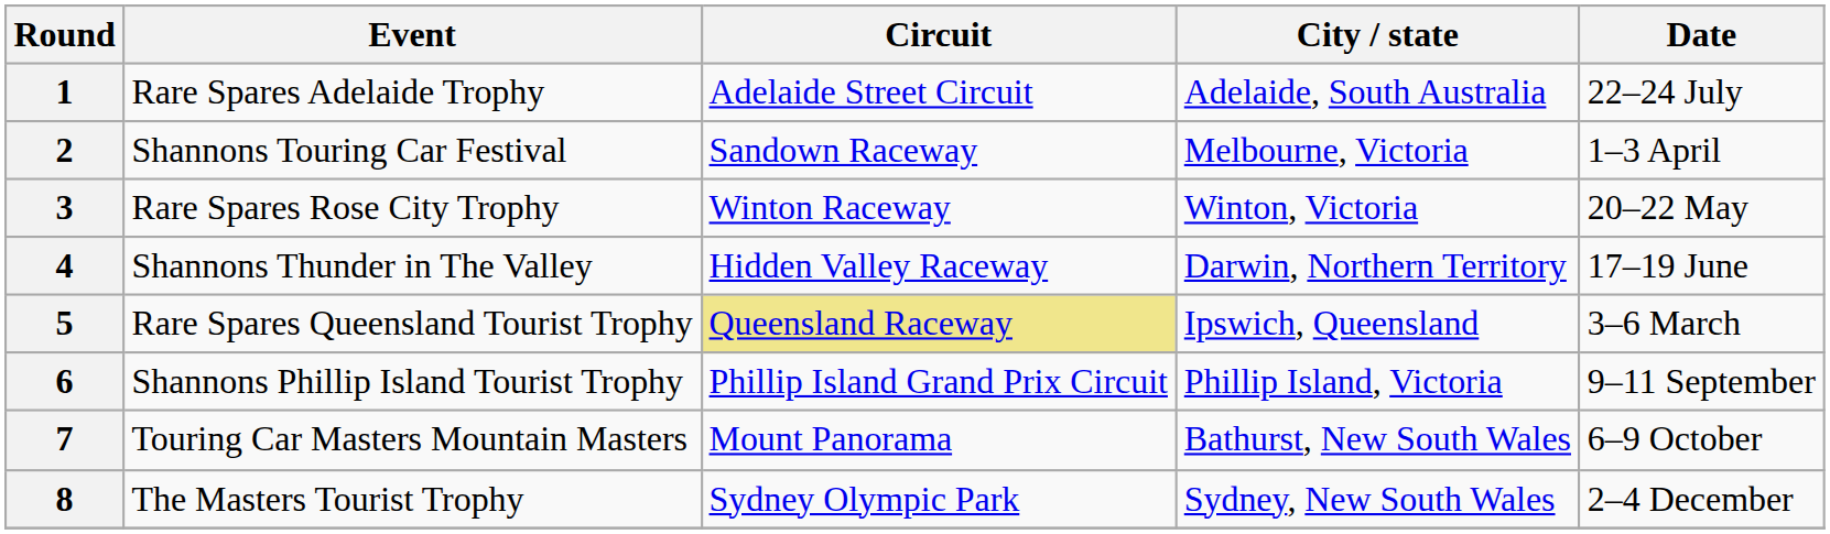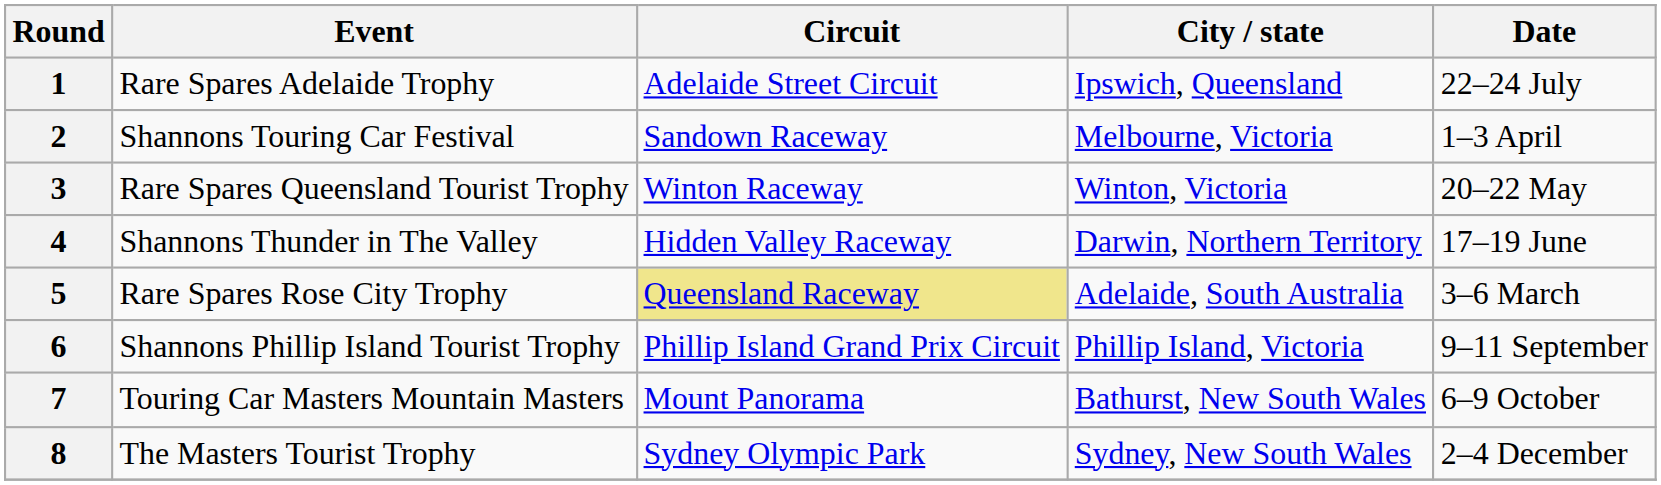1 | City / state: Adelaide, South Australia -> Ipswich, Queensland
3 | Event: Rare Spares Rose City Trophy -> Rare Spares Queensland Tourist Trophy
5 | Event: Rare Spares Queensland Tourist Trophy -> Rare Spares Rose City Trophy
5 | City / state: Ipswich, Queensland -> Adelaide, South Australia
